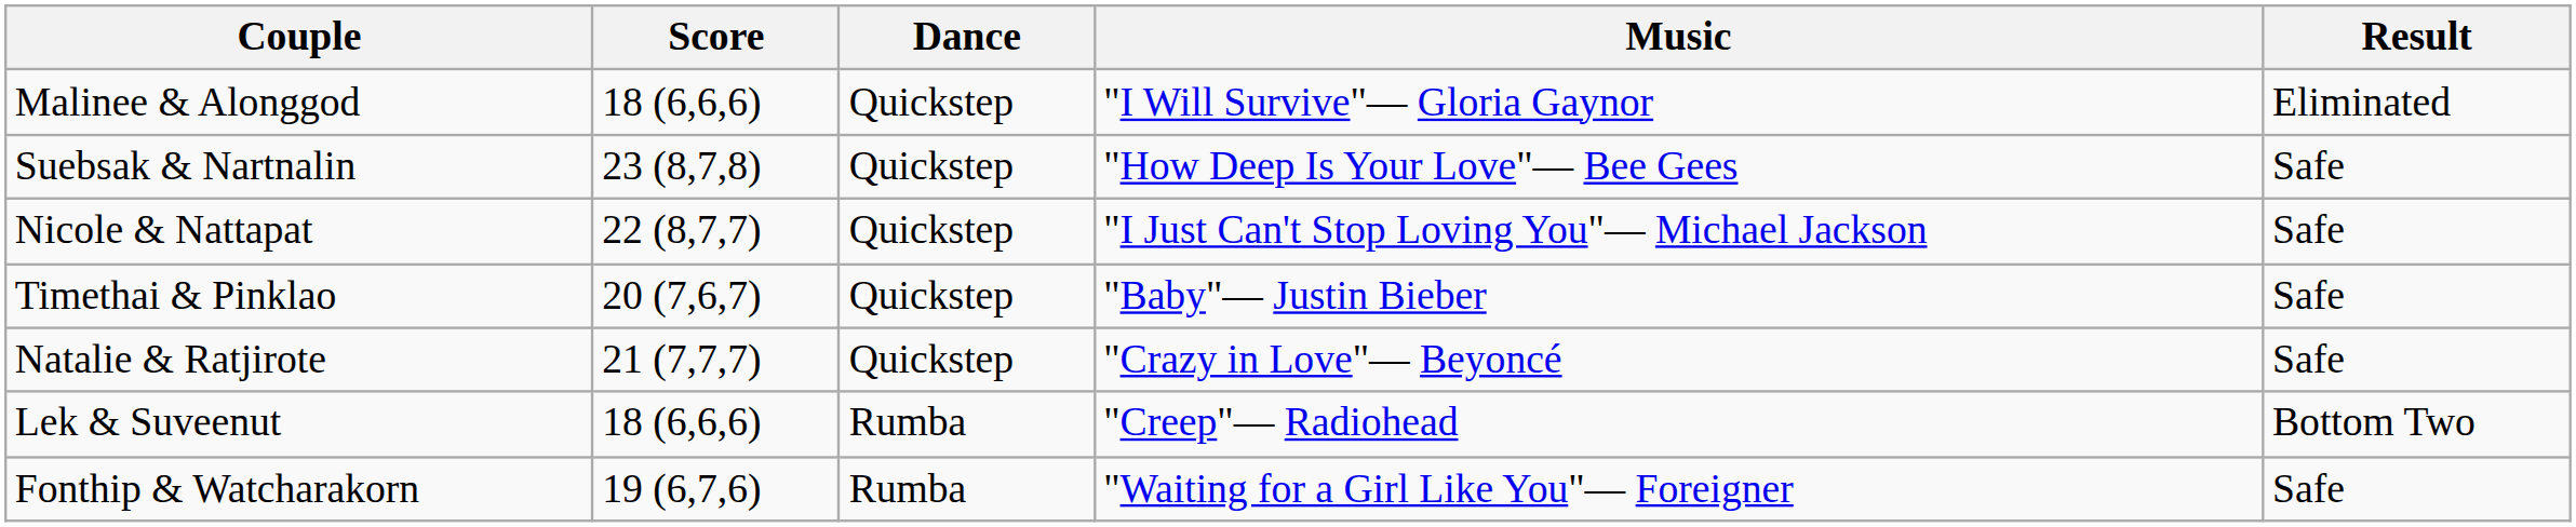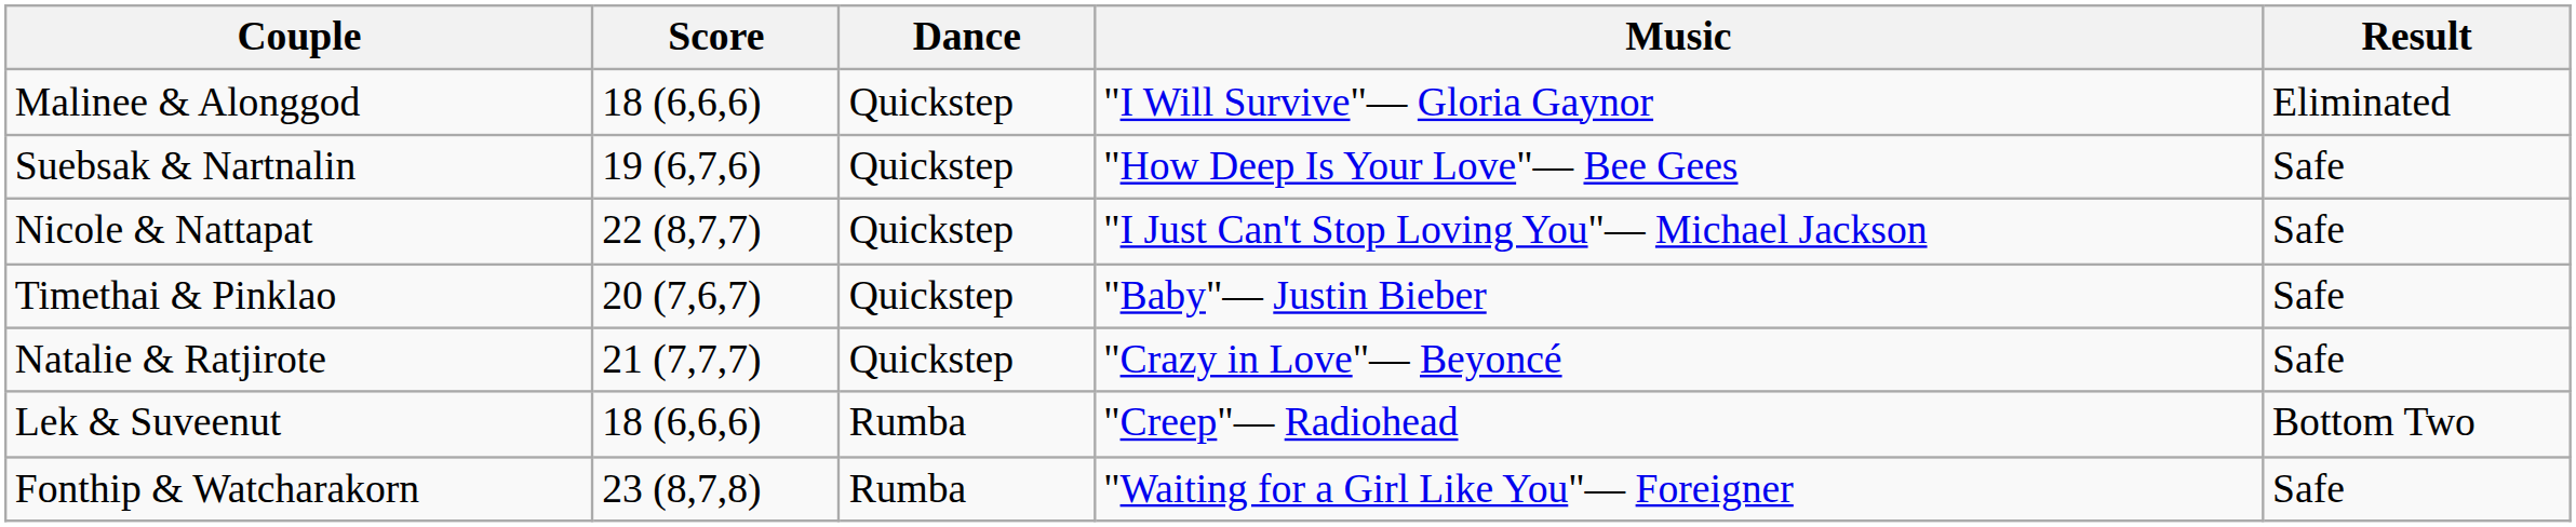Suebsak & Nartnalin | Score: 23 (8,7,8) -> 19 (6,7,6)
Fonthip & Watcharakorn | Score: 19 (6,7,6) -> 23 (8,7,8)
